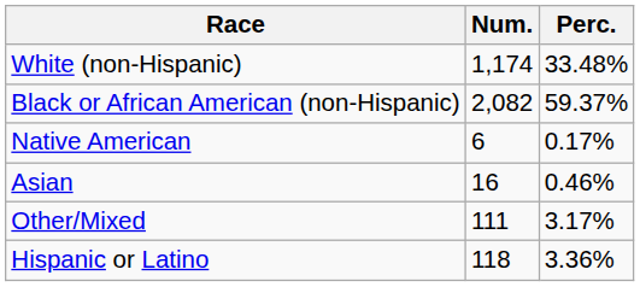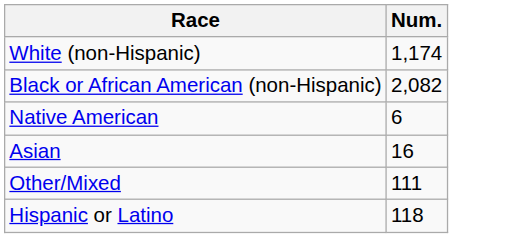- column: Perc. | 33.48% | 59.37% | 0.17% | 0.46% | 3.17% | 3.36%
